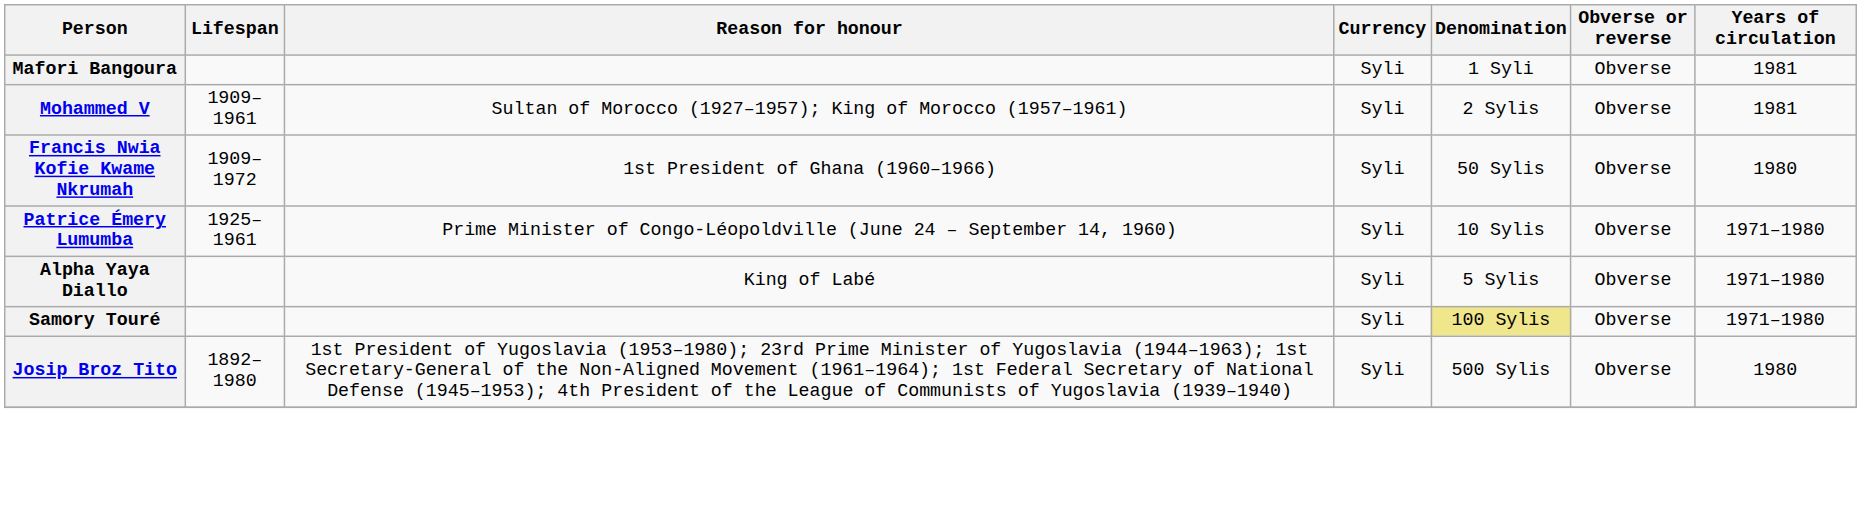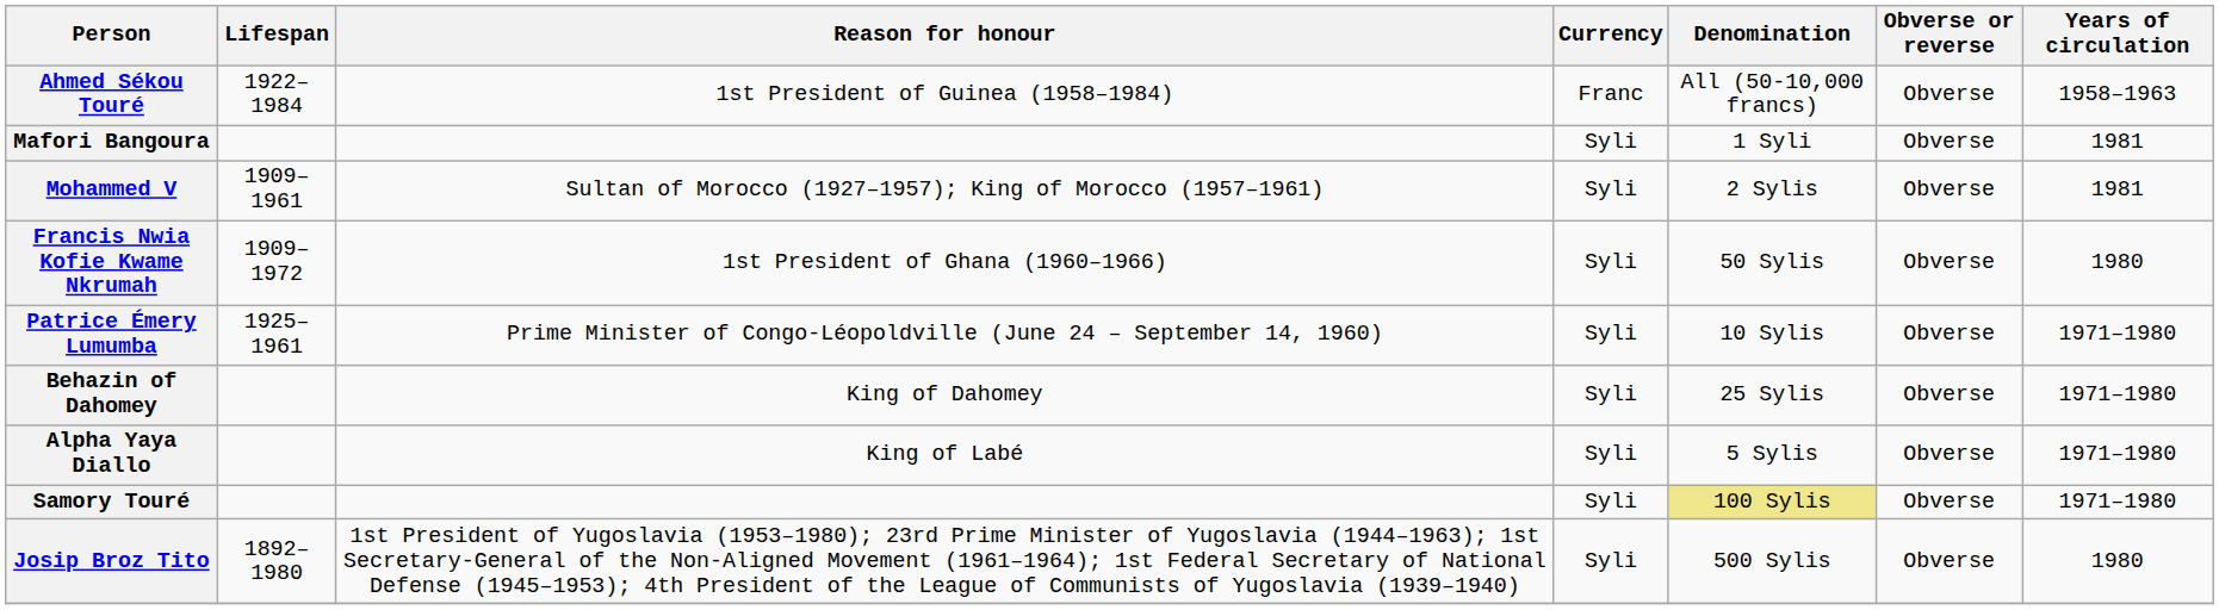+ row: Ahmed Sékou Touré | 1922–1984 | 1st President of Guinea (1958–1984) | Franc | All (50-10,000 francs) | Obverse | 1958–1963
+ row: Behazin of Dahomey | King of Dahomey | Syli | 25 Sylis | Obverse | 1971–1980
